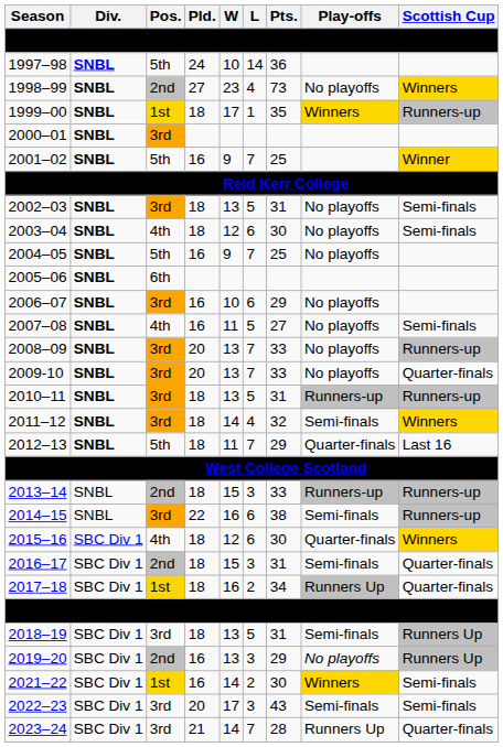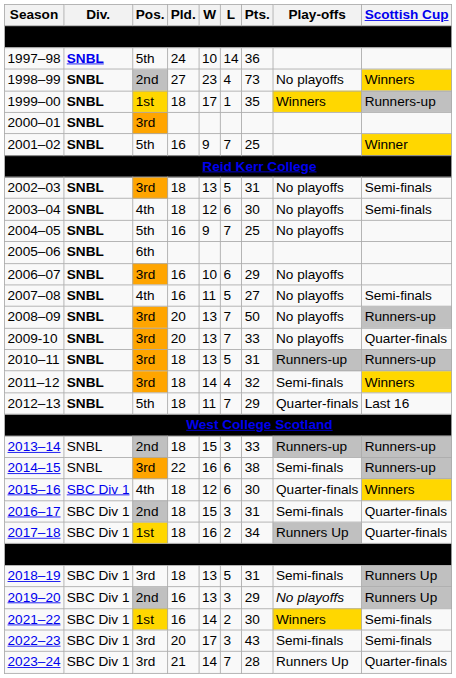2008–09 | Pts.: 33 -> 50
